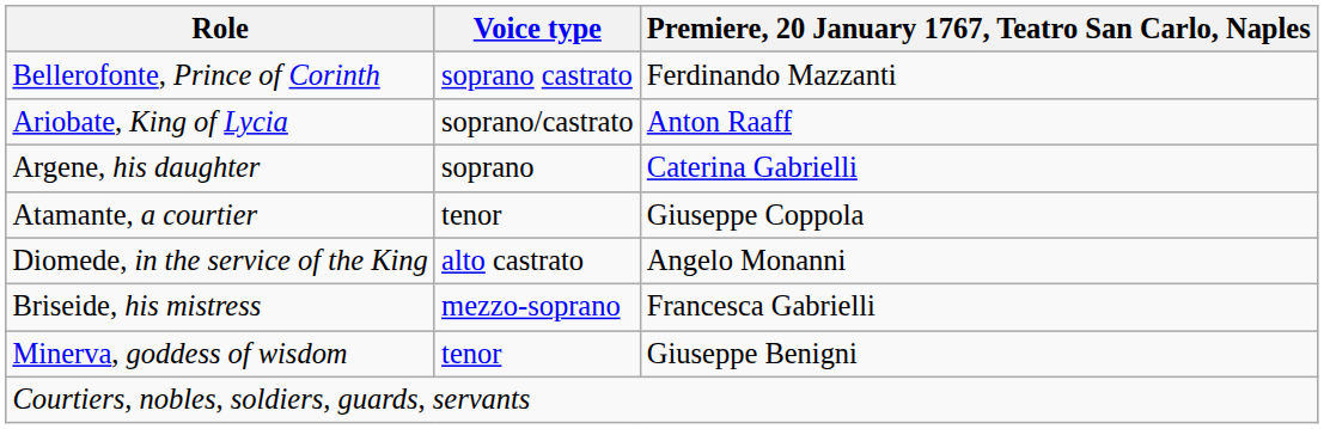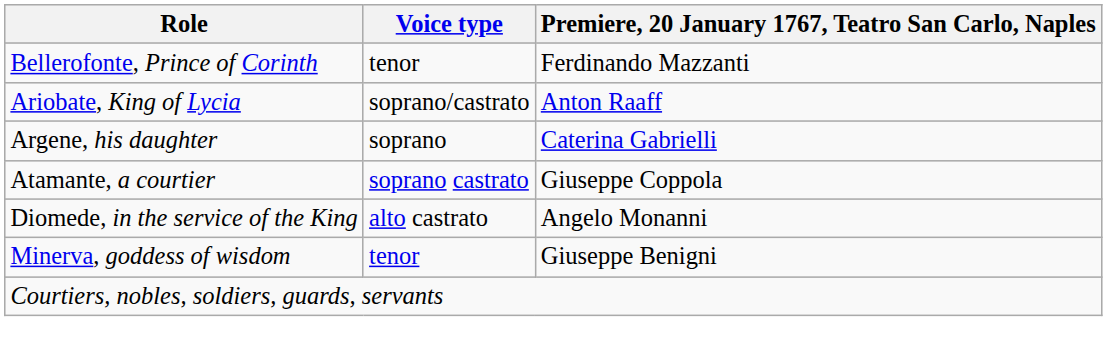Bellerofonte, Prince of Corinth | Voice type: soprano castrato -> tenor
Atamante, a courtier | Voice type: tenor -> soprano castrato
- row: Briseide, his mistress | mezzo-soprano | Francesca Gabrielli
